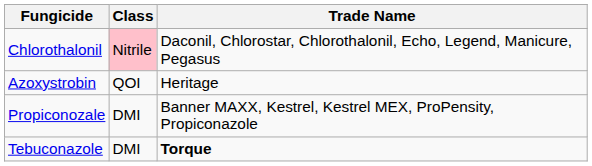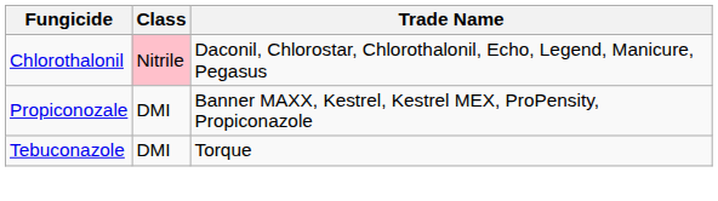- row: Azoxystrobin | QOI | Heritage
Tebuconazole | Trade Name: bold -> normal
